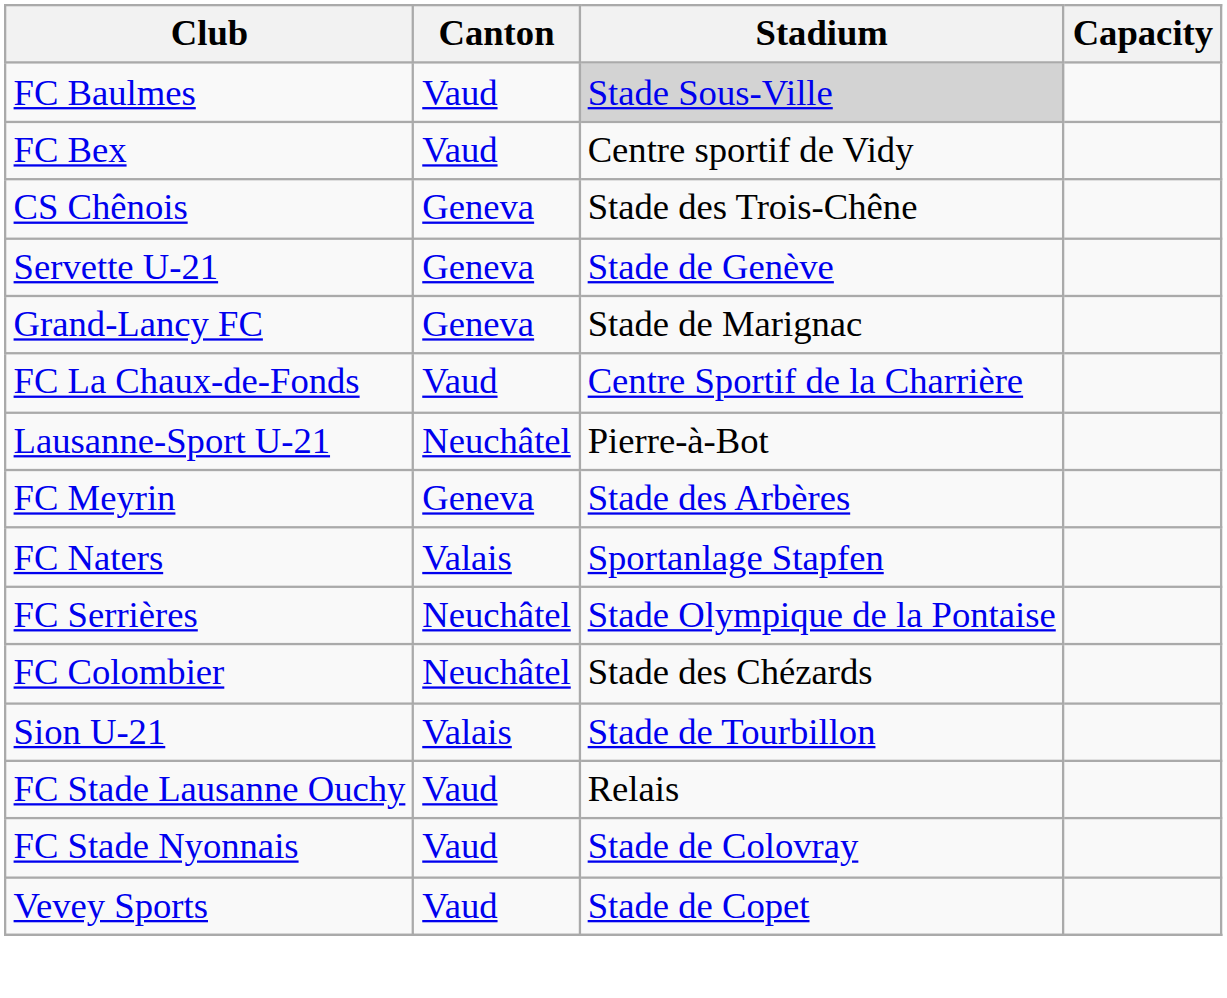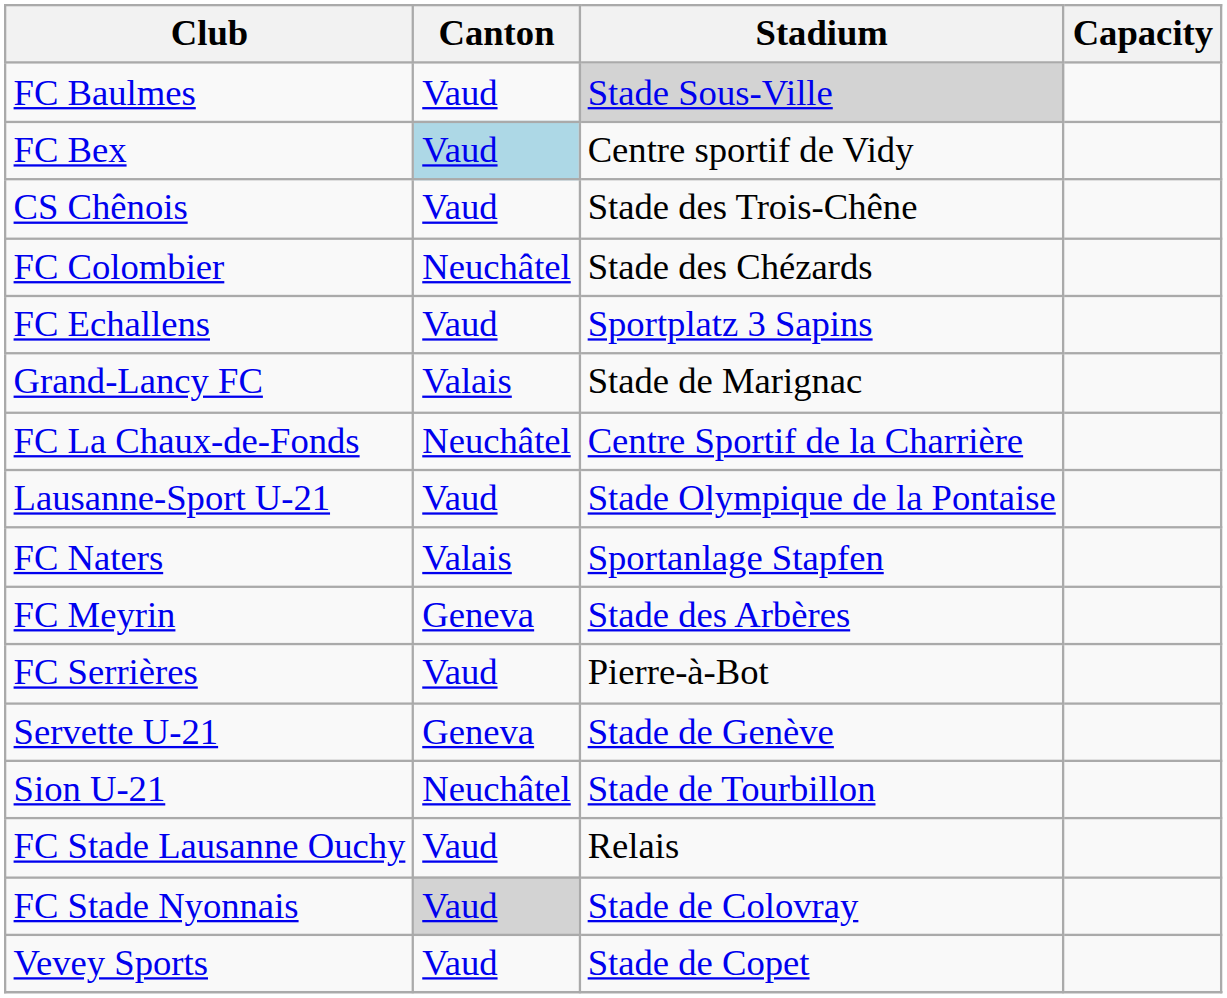FC Bex | Canton: no background -> lightblue background
CS Chênois | Canton: Geneva -> Vaud
rows swapped: FC Colombier <-> Servette U-21
+ row: FC Echallens | Vaud | Sportplatz 3 Sapins
Grand-Lancy FC | Canton: Geneva -> Valais
FC La Chaux-de-Fonds | Canton: Vaud -> Neuchâtel
Lausanne-Sport U-21 | Canton: Neuchâtel -> Vaud
Lausanne-Sport U-21 | Stadium: Pierre-à-Bot -> Stade Olympique de la Pontaise
rows swapped: FC Naters <-> FC Meyrin
FC Serrières | Canton: Neuchâtel -> Vaud
FC Serrières | Stadium: Stade Olympique de la Pontaise -> Pierre-à-Bot
Sion U-21 | Canton: Valais -> Neuchâtel
FC Stade Nyonnais | Canton: no background -> lightgrey background
